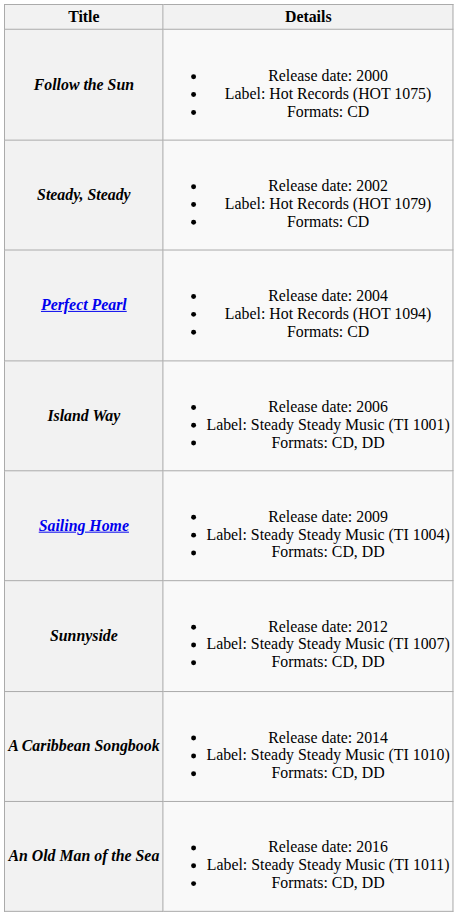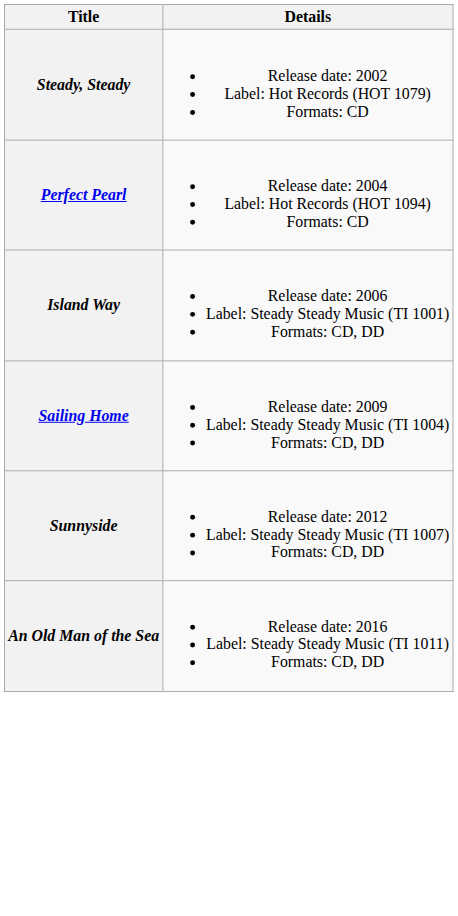- row: Follow the Sun | Release date: 2000 Label: Hot Records (HOT 1075) Formats: CD
- row: A Caribbean Songbook | Release date: 2014 Label: Steady Steady Music (TI 1010) Formats: CD, DD
